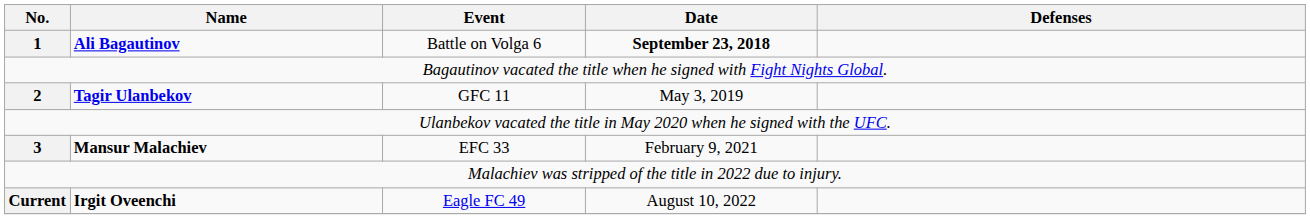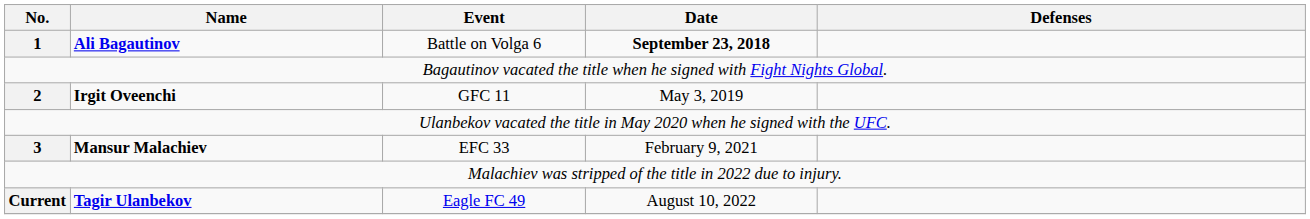2 | Name: Tagir Ulanbekov -> Irgit Oveenchi
Current | Name: Irgit Oveenchi -> Tagir Ulanbekov
